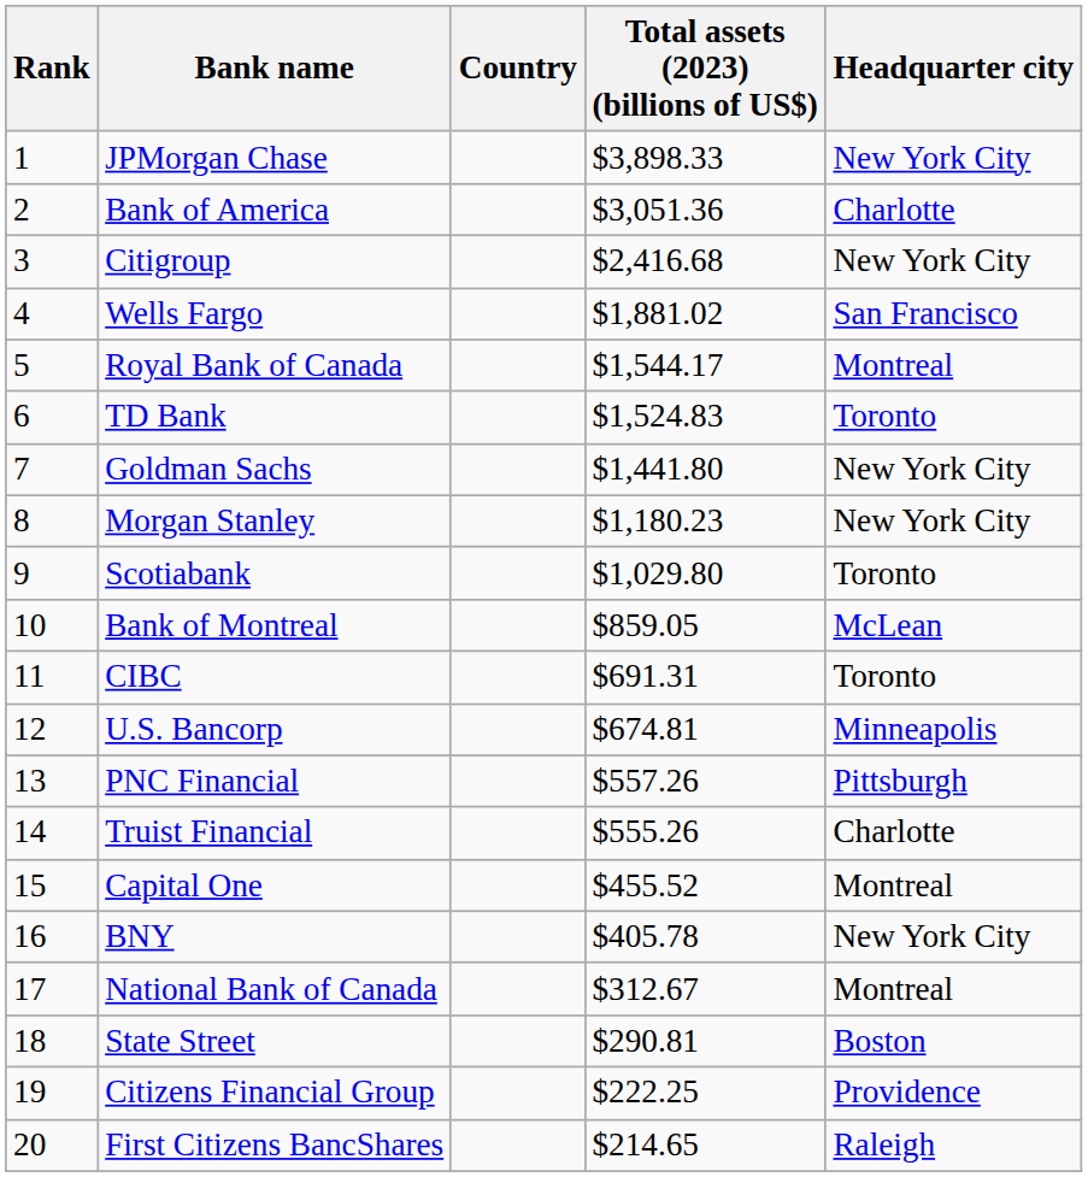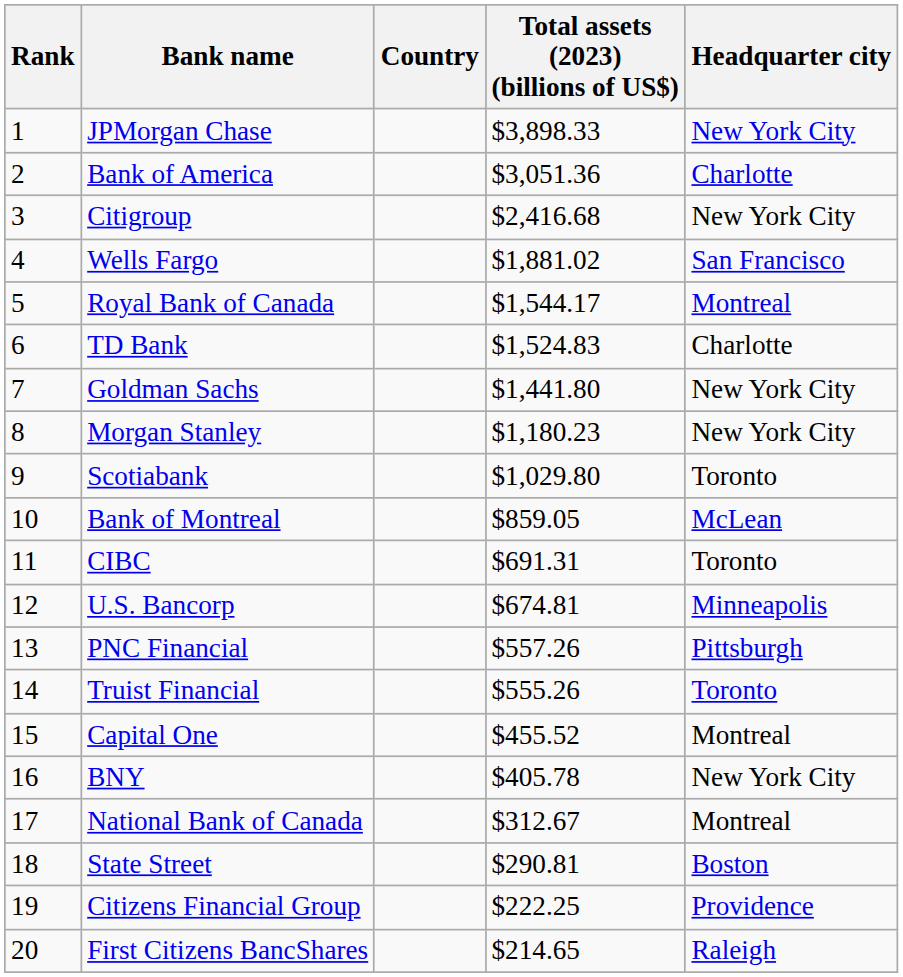TD Bank | Headquarter city: Toronto -> Charlotte
Truist Financial | Headquarter city: Charlotte -> Toronto
